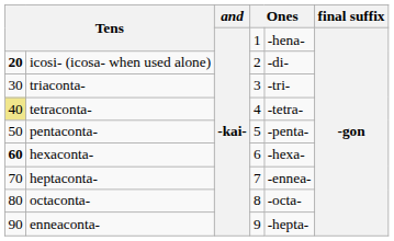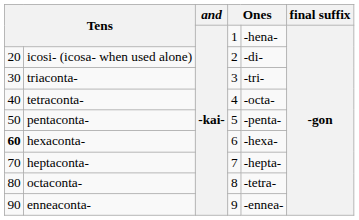icosi- (icosa- when used alone) | column 1: bold -> normal
tetraconta- | column 1: khaki background -> no background
tetraconta- | column 5: -tetra- -> -octa-
heptaconta- | column 5: -ennea- -> -hepta-
octaconta- | column 5: -octa- -> -tetra-
enneaconta- | column 5: -hepta- -> -ennea-
